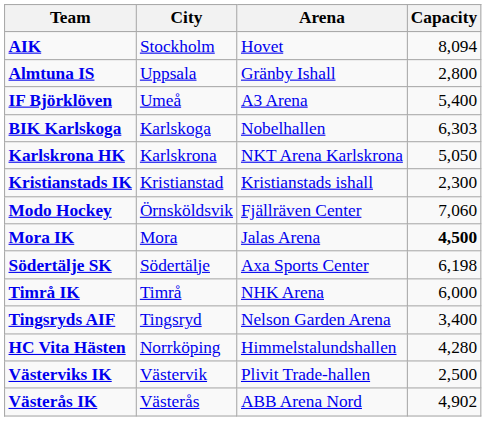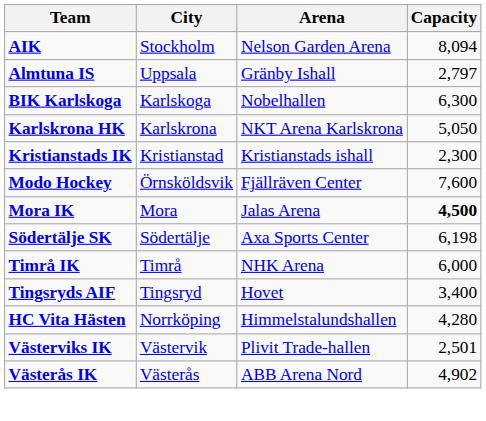AIK | Arena: Hovet -> Nelson Garden Arena
Almtuna IS | Capacity: 2,800 -> 2,797
- row: IF Björklöven | Umeå | A3 Arena | 5,400
BIK Karlskoga | Capacity: 6,303 -> 6,300
Modo Hockey | Capacity: 7,060 -> 7,600
Tingsryds AIF | Arena: Nelson Garden Arena -> Hovet
Västerviks IK | Capacity: 2,500 -> 2,501
